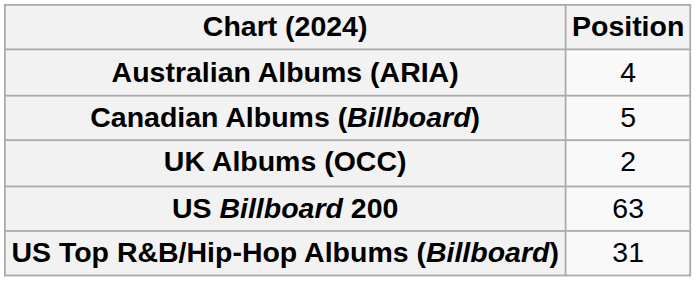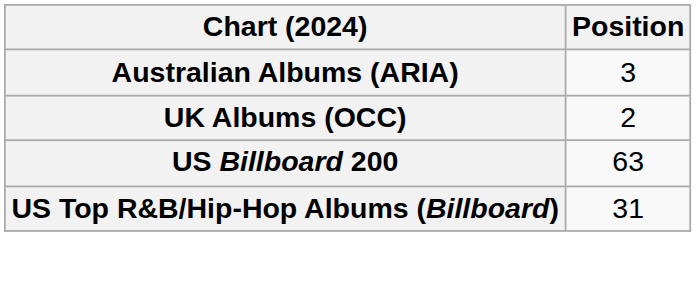Australian Albums (ARIA) | Position: 4 -> 3
- row: Canadian Albums (Billboard) | 5
